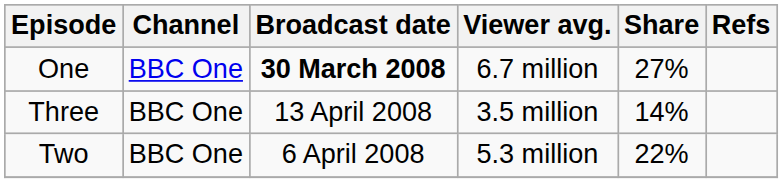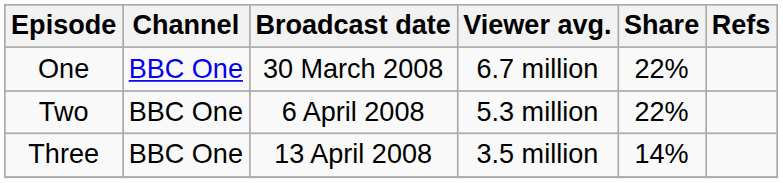One | Broadcast date: bold -> normal
One | Share: 27% -> 22%
rows swapped: Two <-> Three
